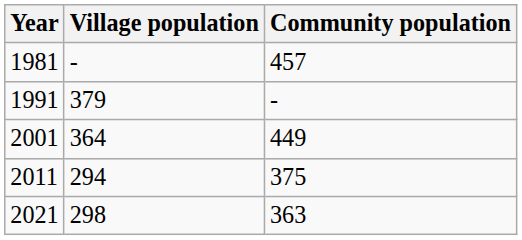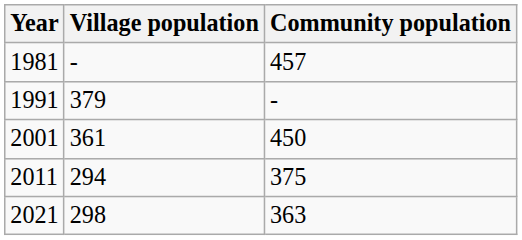2001 | Village population: 364 -> 361
2001 | Community population: 449 -> 450
